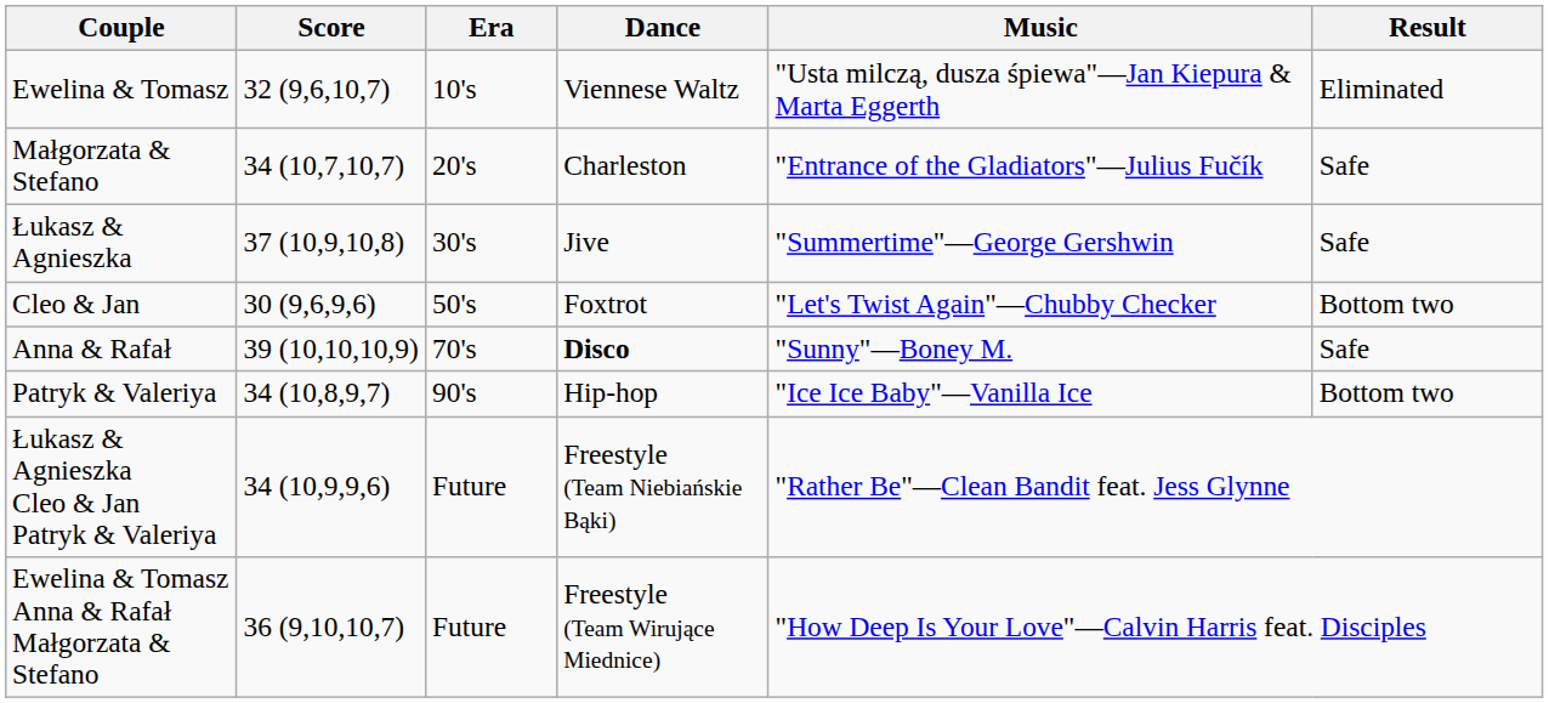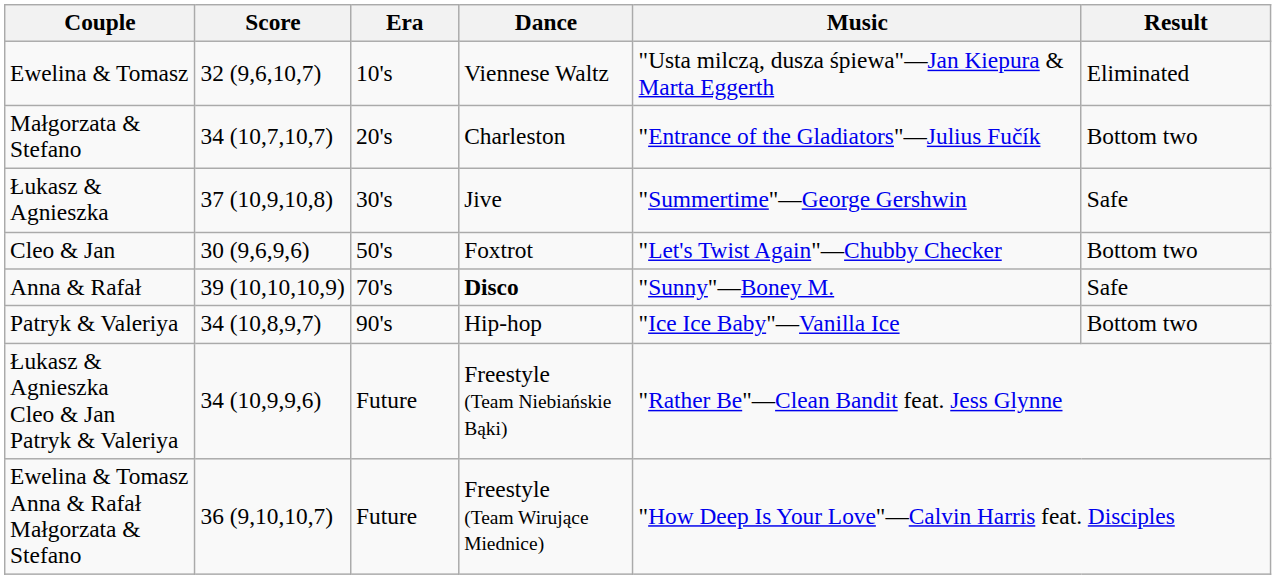Małgorzata & Stefano | Result: Safe -> Bottom two
